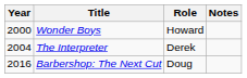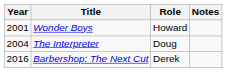Wonder Boys | Year: 2000 -> 2001
The Interpreter | Role: Derek -> Doug
Barbershop: The Next Cut | Role: Doug -> Derek
